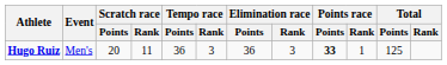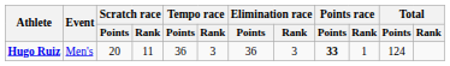Hugo Ruiz | Total / Points: 125 -> 124
